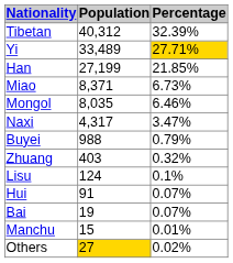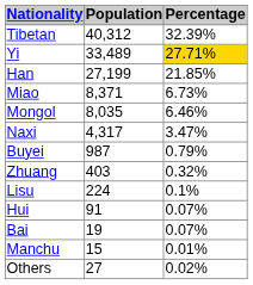Buyei | Population: 988 -> 987
Lisu | Population: 124 -> 224
Others | Population: gold background -> no background
